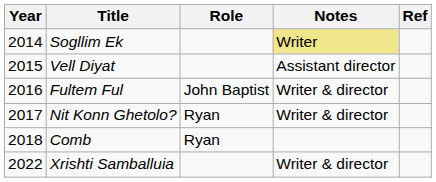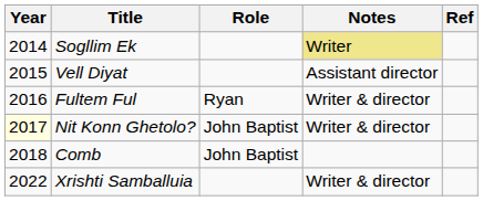Fultem Ful | Role: John Baptist -> Ryan
Nit Konn Ghetolo? | Year: no background -> lightyellow background
Nit Konn Ghetolo? | Role: Ryan -> John Baptist
Comb | Role: Ryan -> John Baptist
